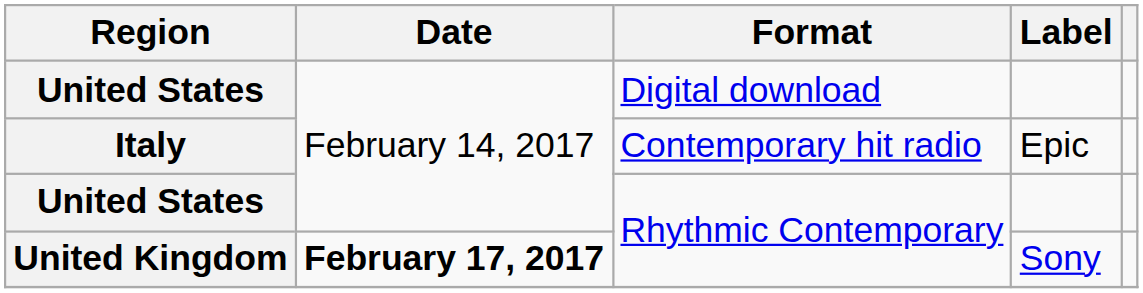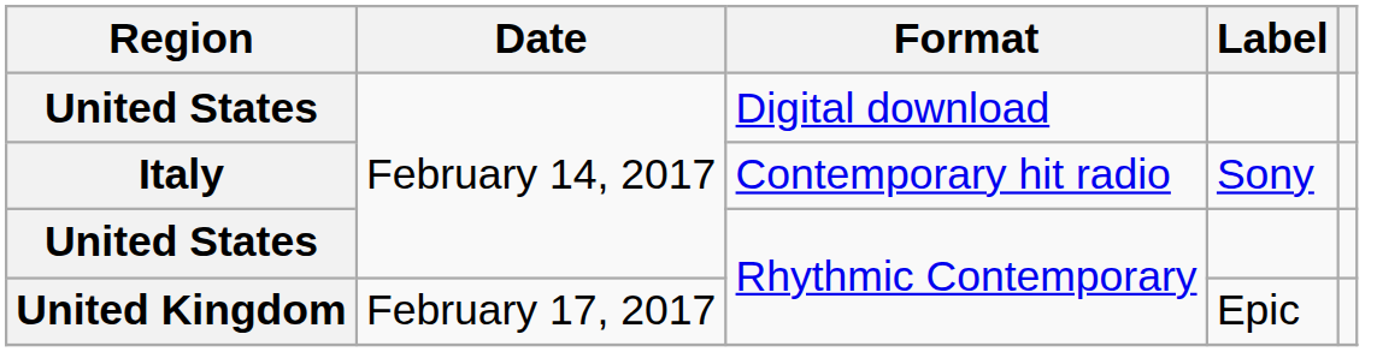Italy | Label: Epic -> Sony
United Kingdom | Date: bold -> normal
United Kingdom | Label: Sony -> Epic
